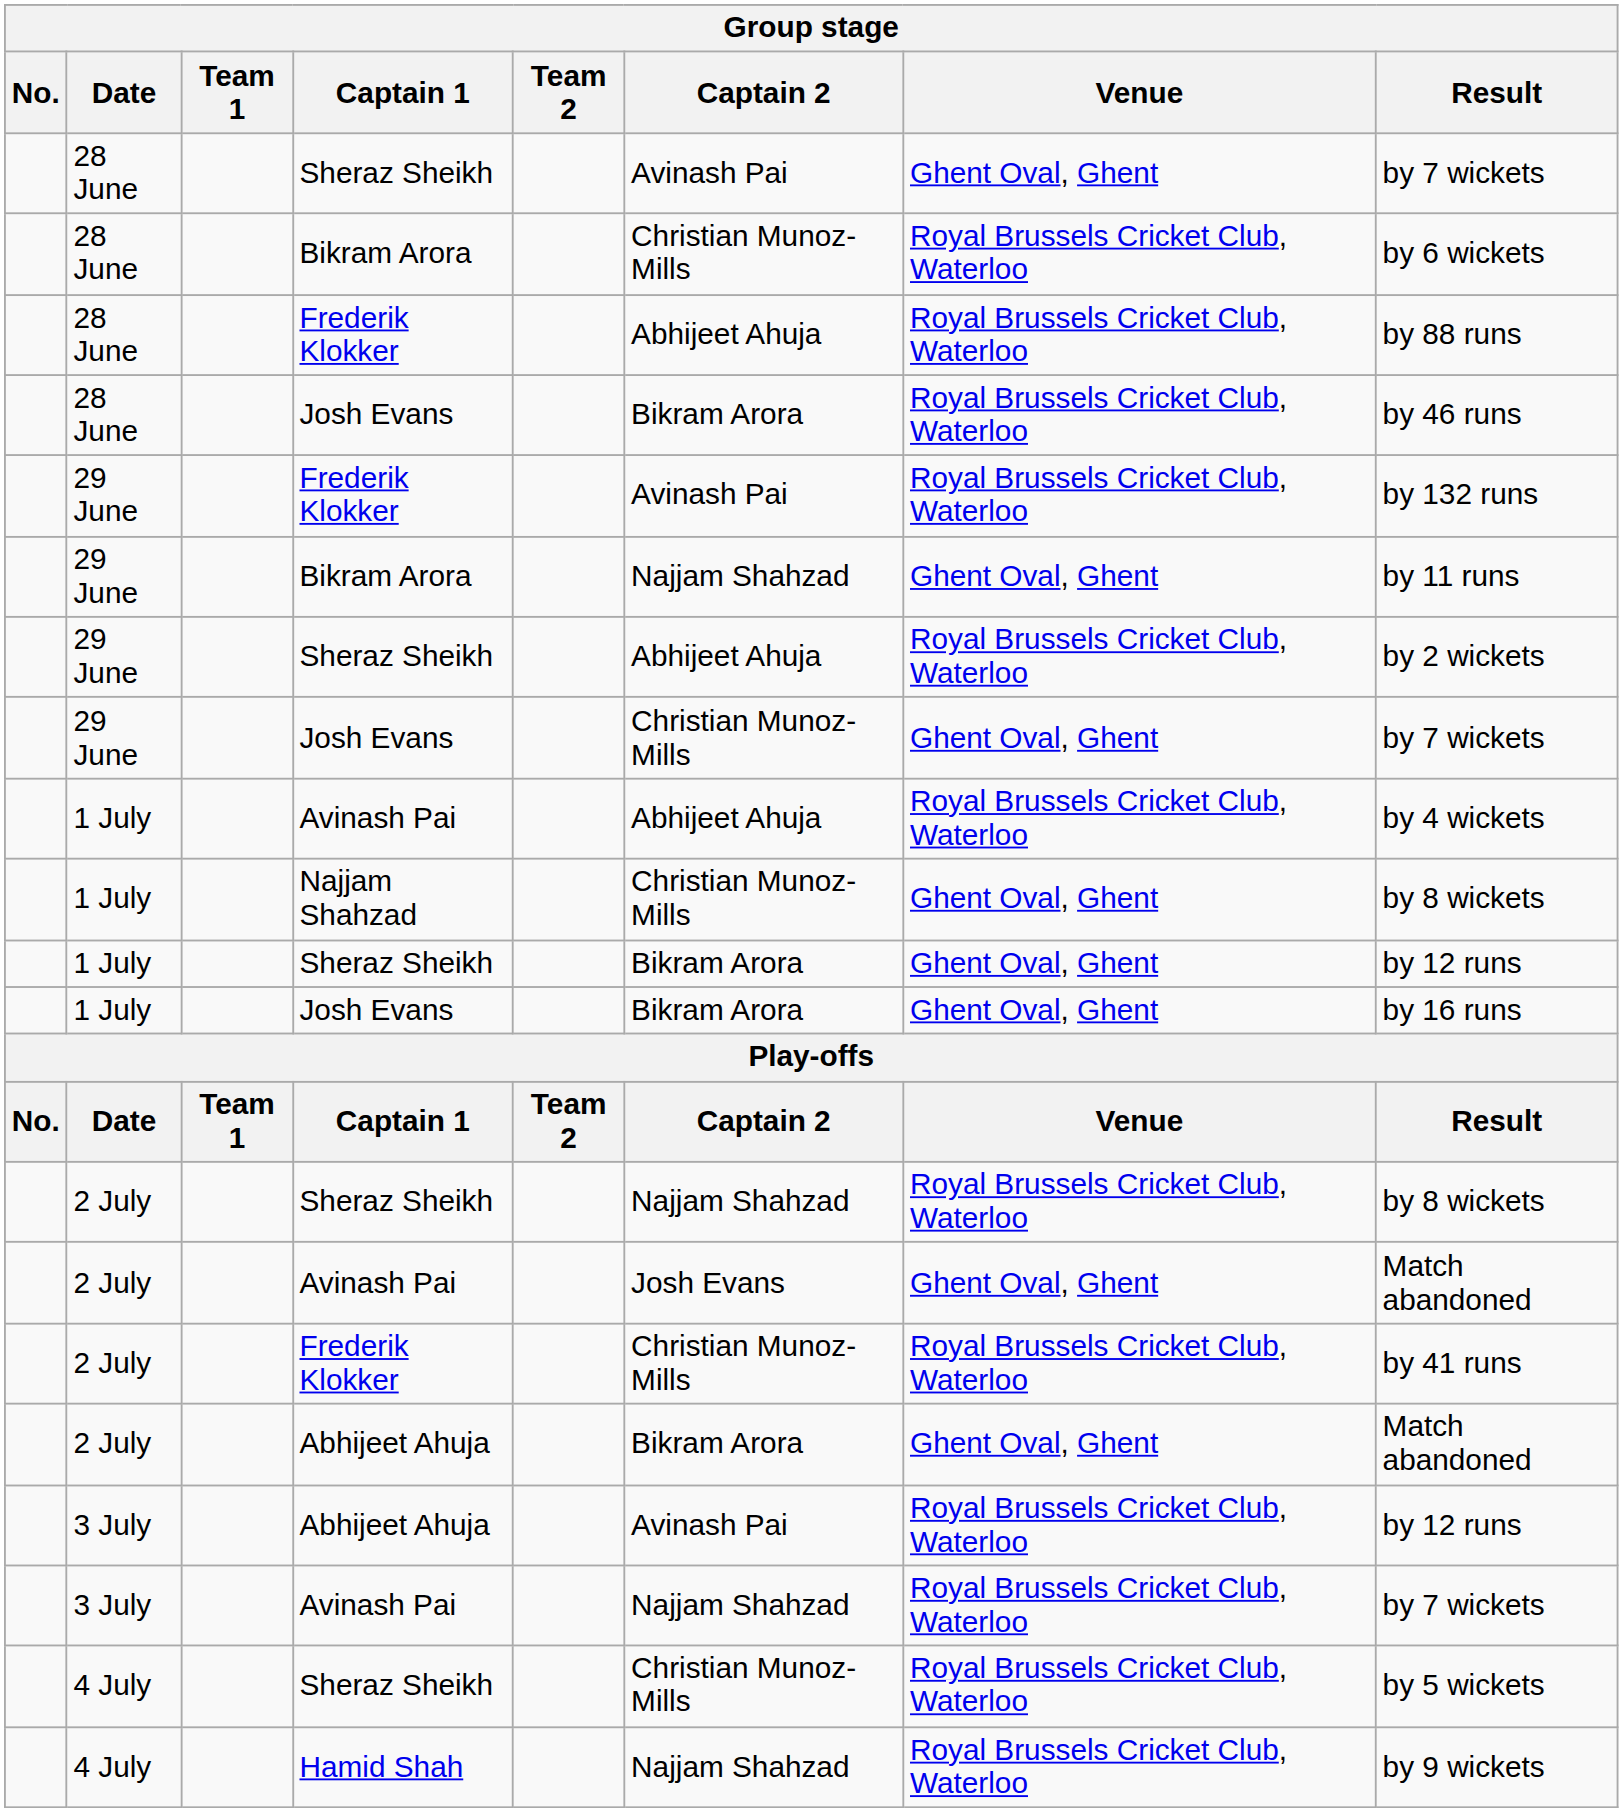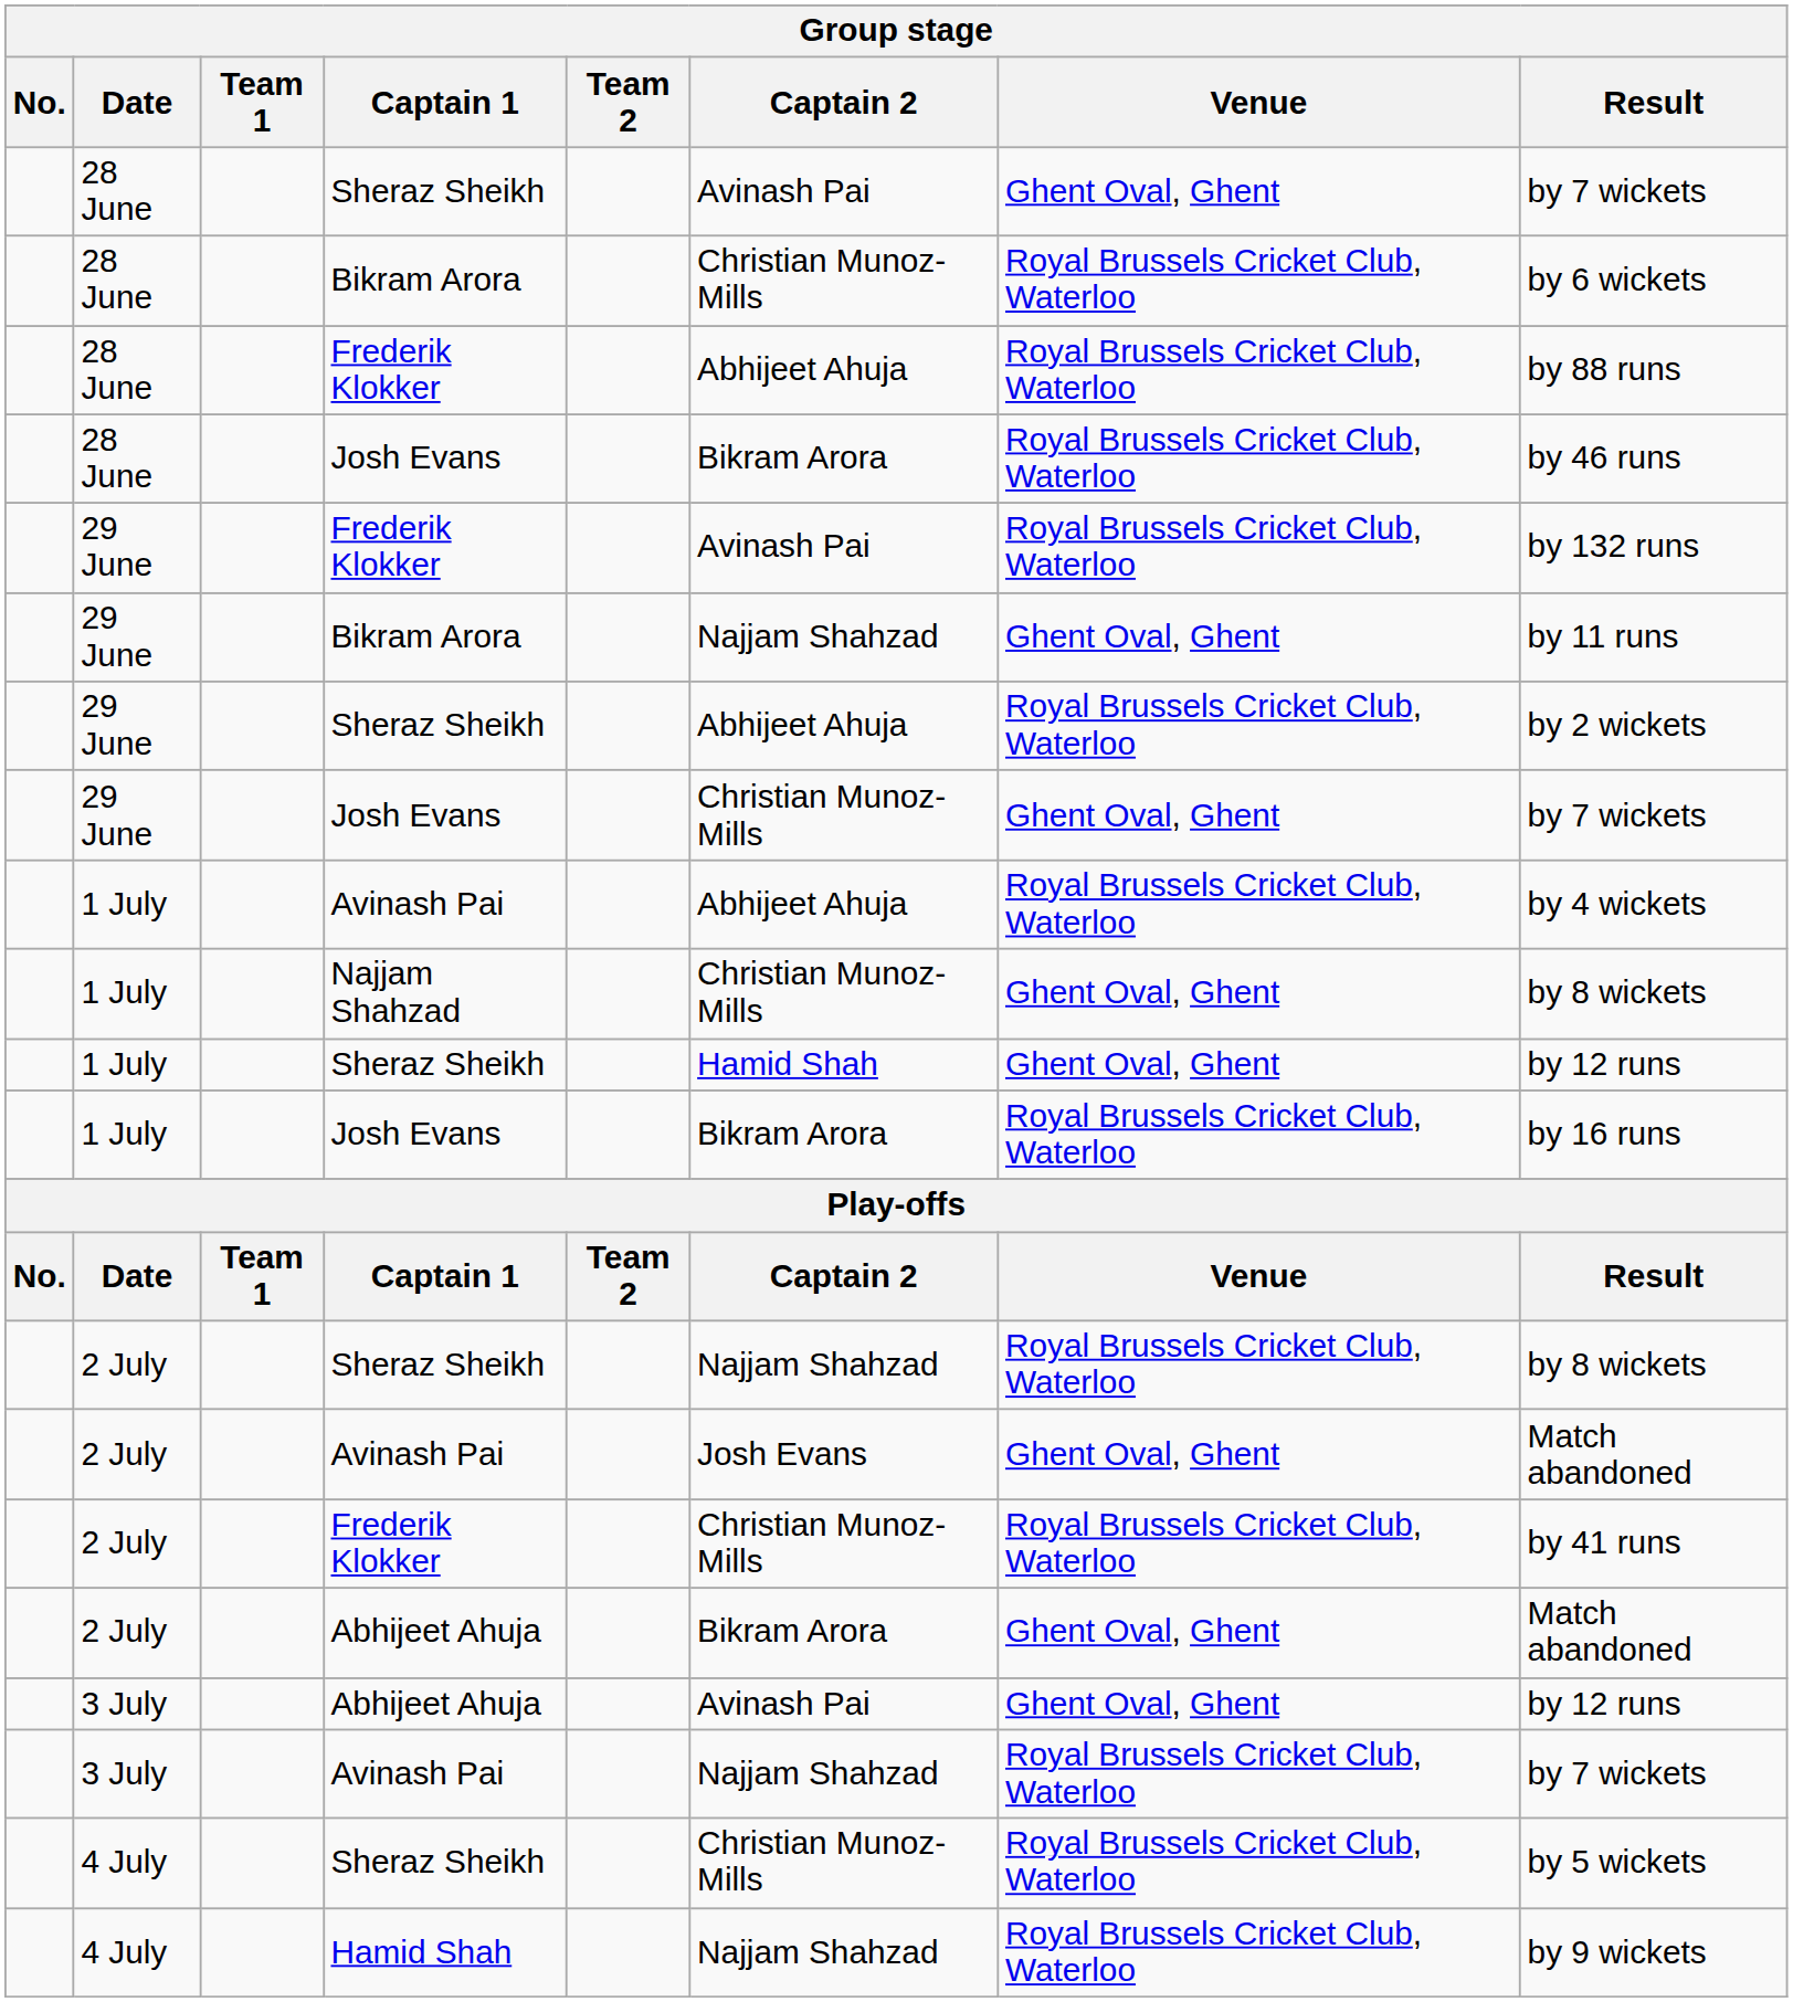1 July / Sheraz Sheikh | Captain 2: Bikram Arora -> Hamid Shah
1 July / Josh Evans | Venue: Ghent Oval, Ghent -> Royal Brussels Cricket Club, Waterloo
3 July / Abhijeet Ahuja | Venue: Royal Brussels Cricket Club, Waterloo -> Ghent Oval, Ghent
